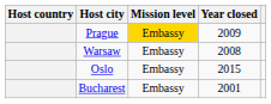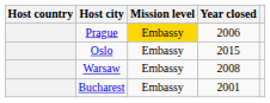Prague | Year closed: 2009 -> 2006
rows swapped: Oslo <-> Warsaw
